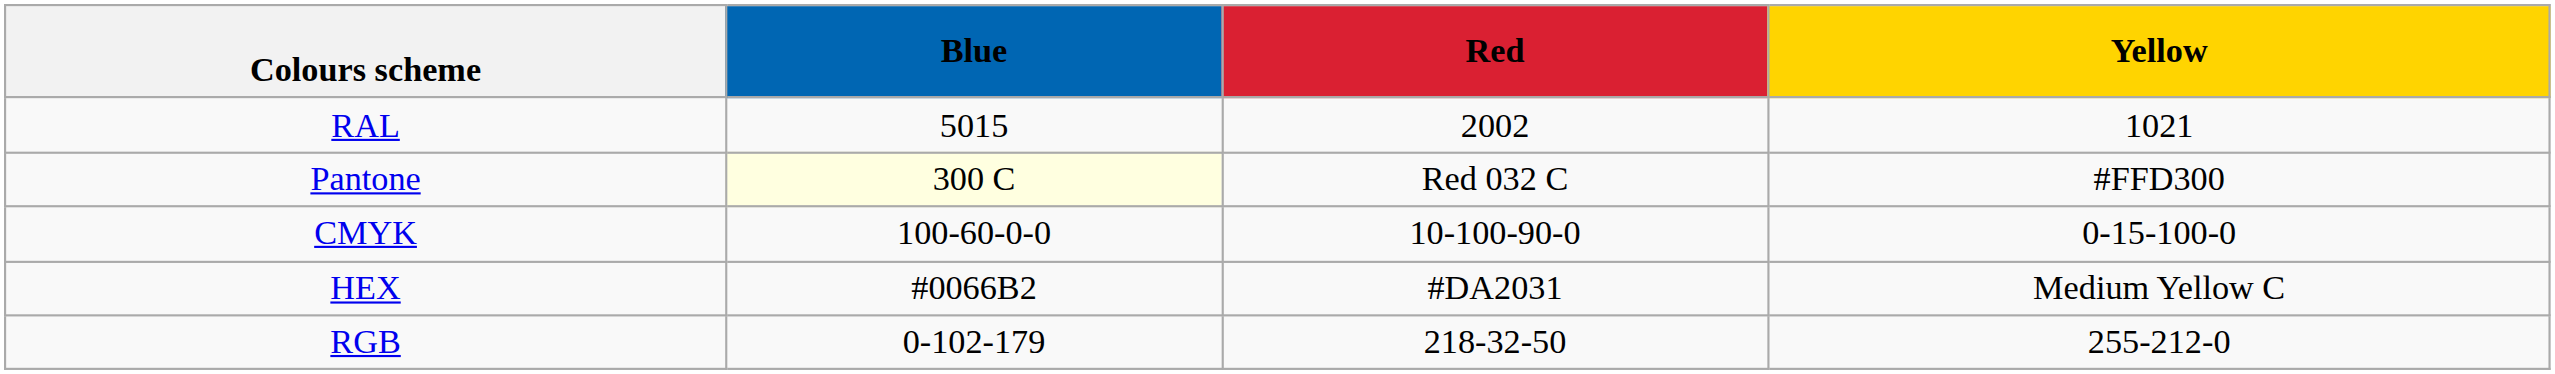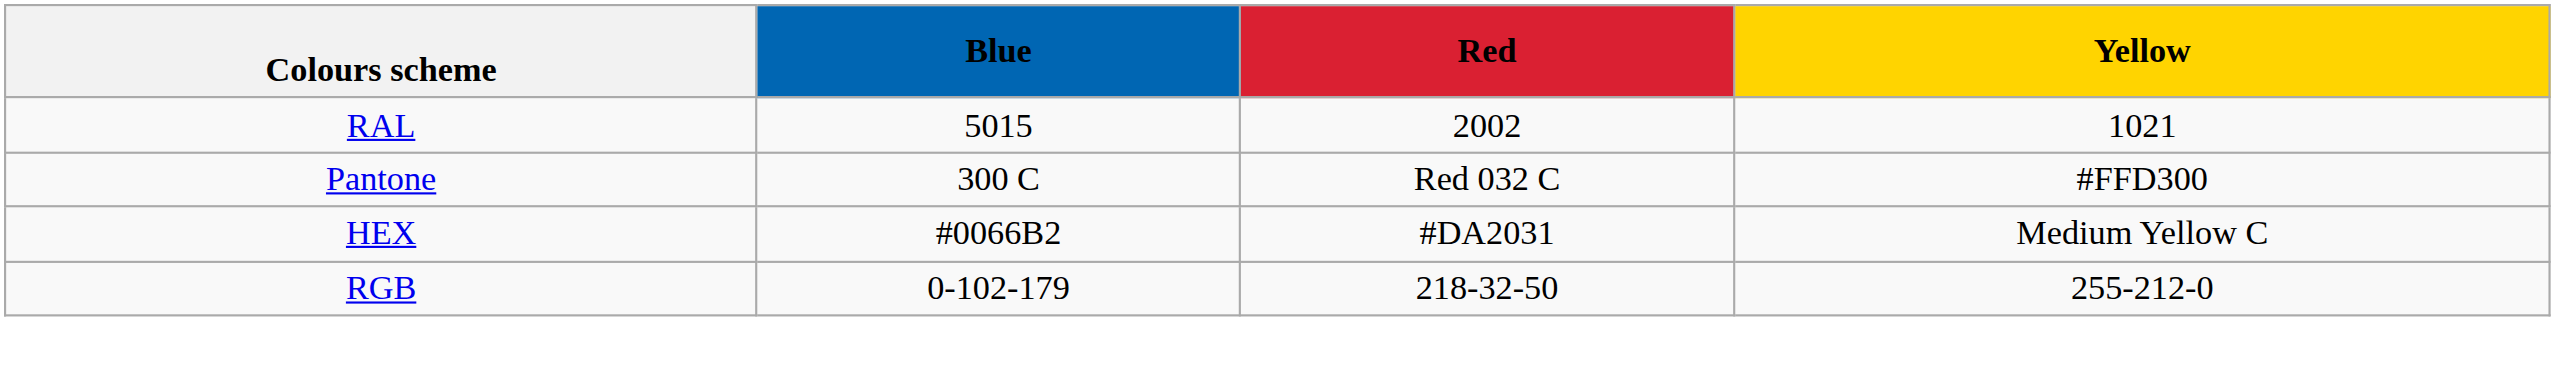Pantone | Blue: lightyellow background -> no background
- row: CMYK | 100-60-0-0 | 10-100-90-0 | 0-15-100-0
